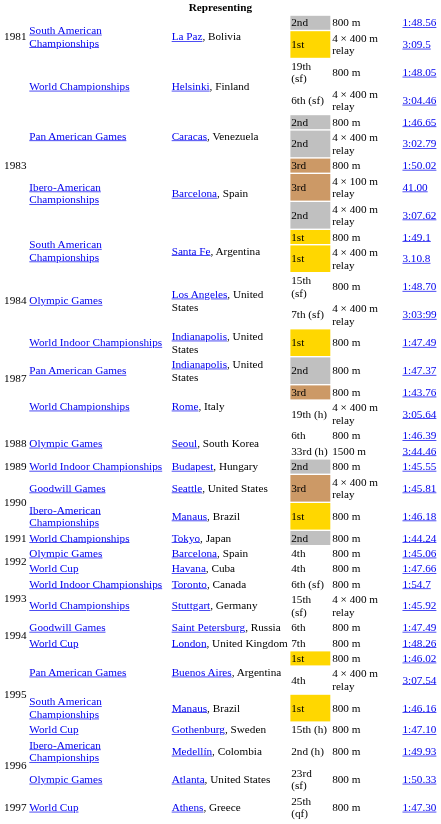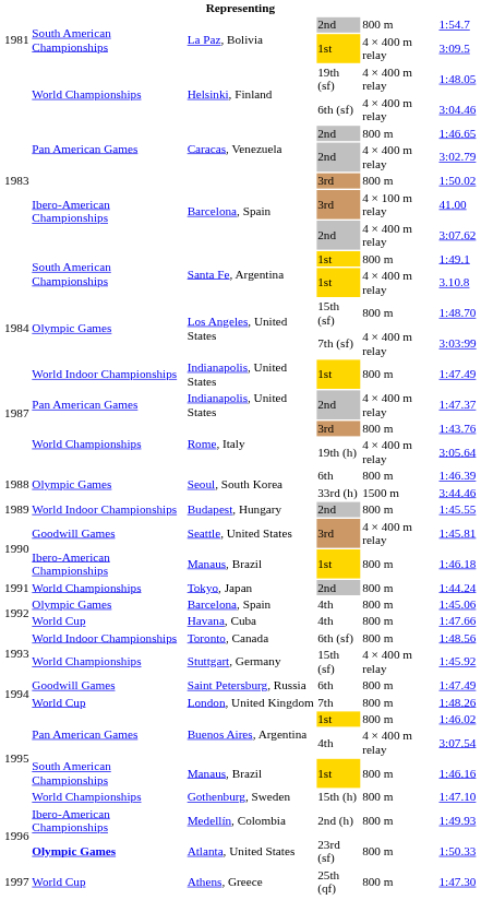La Paz, Bolivia / 2nd | column 6: 1:48.56 -> 1:54.7
Helsinki, Finland / 19th (sf) | column 5: 800 m -> 4 × 400 m relay
Indianapolis, United States / 2nd | column 5: 800 m -> 4 × 400 m relay
Toronto, Canada | column 6: 1:54.7 -> 1:48.56
Gothenburg, Sweden | column 2: World Cup -> World Championships
Atlanta, United States | column 2: normal -> bold
